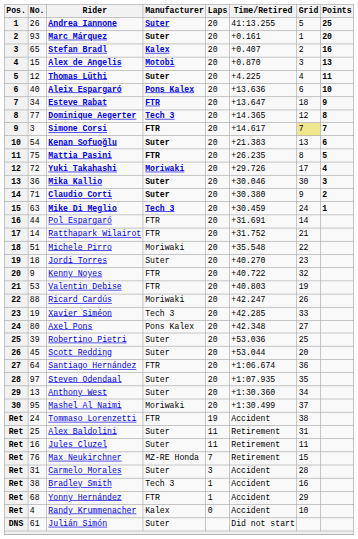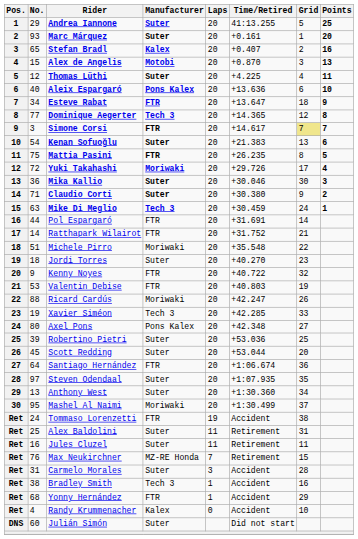Andrea Iannone | No.: 26 -> 29
Julián Simón | No.: 61 -> 60
